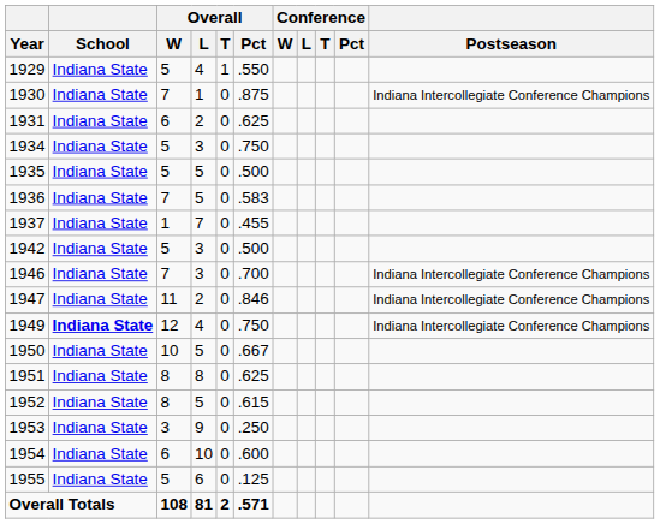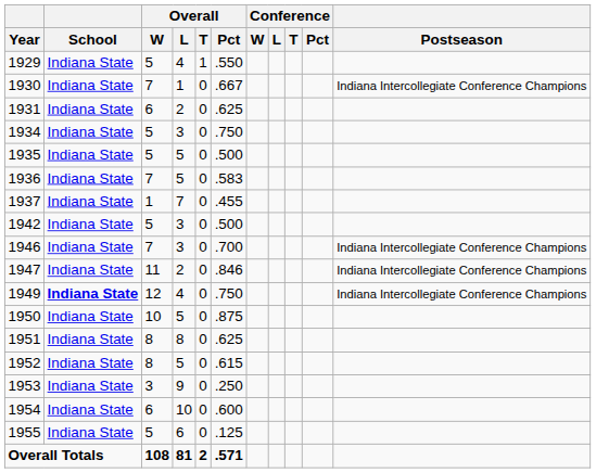1930 | Overall / Pct: .875 -> .667
1950 | Overall / Pct: .667 -> .875
